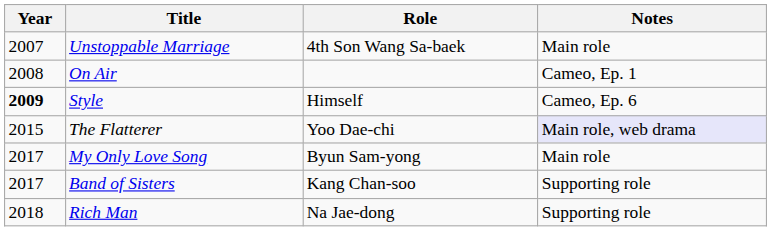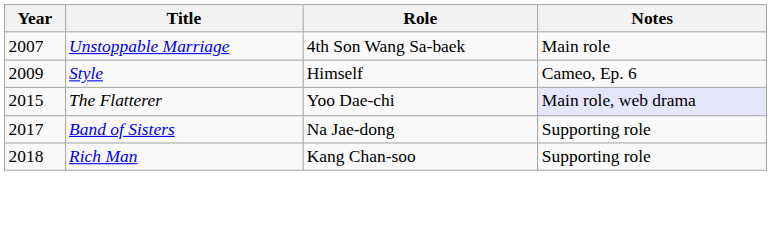- row: 2008 | On Air | Cameo, Ep. 1
Style | Year: bold -> normal
- row: 2017 | My Only Love Song | Byun Sam-yong | Main role
Band of Sisters | Role: Kang Chan-soo -> Na Jae-dong
Rich Man | Role: Na Jae-dong -> Kang Chan-soo
